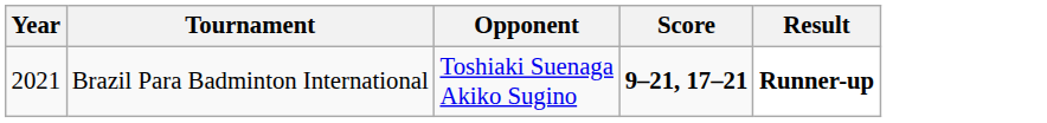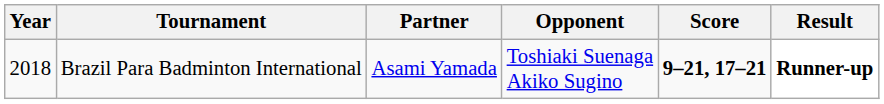+ column: Partner | Asami Yamada
Brazil Para Badminton International | Year: 2021 -> 2018
